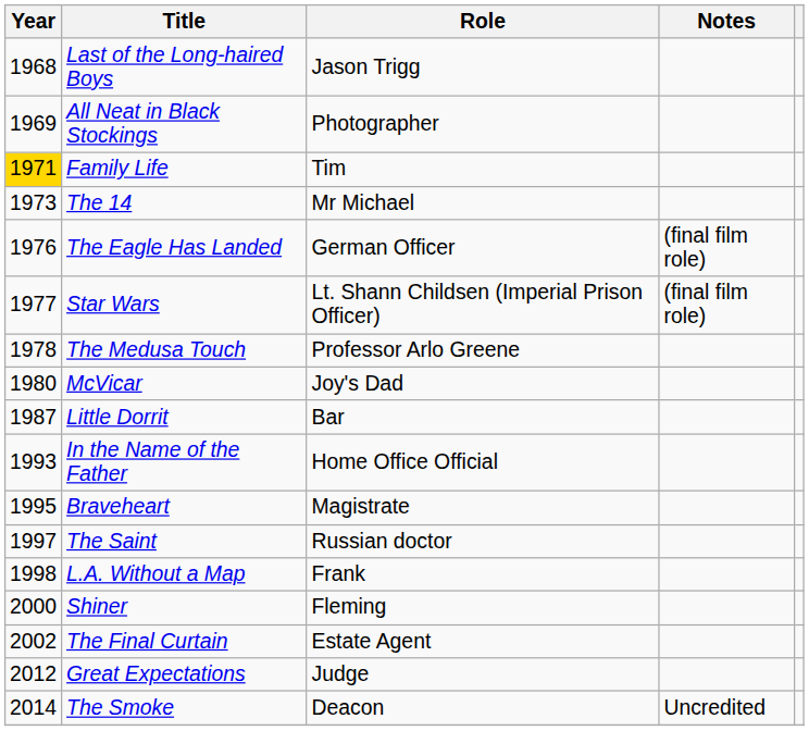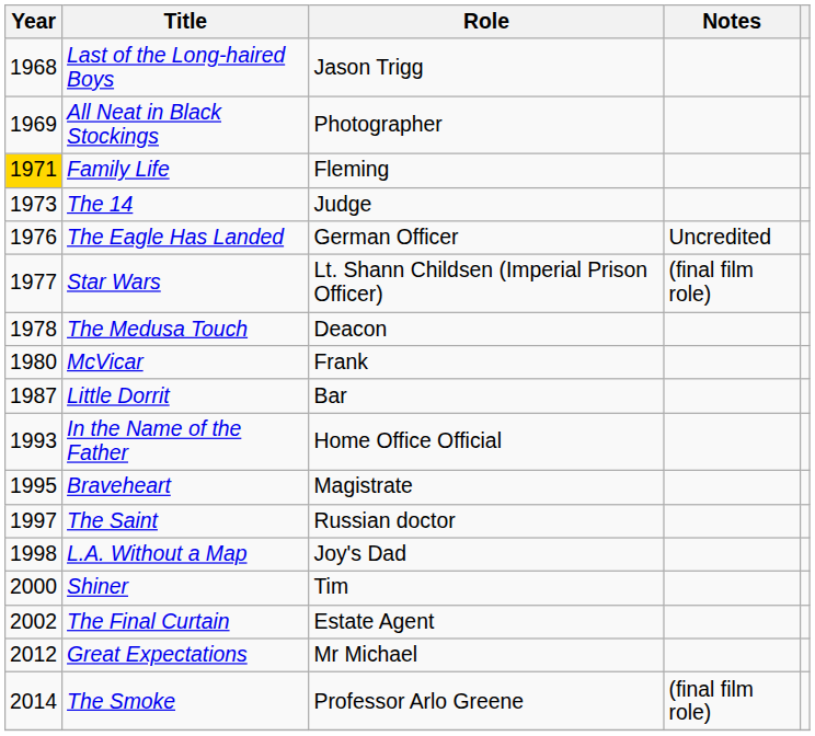Family Life | Role: Tim -> Fleming
The 14 | Role: Mr Michael -> Judge
The Eagle Has Landed | Notes: (final film role) -> Uncredited
The Medusa Touch | Role: Professor Arlo Greene -> Deacon
McVicar | Role: Joy's Dad -> Frank
L.A. Without a Map | Role: Frank -> Joy's Dad
Shiner | Role: Fleming -> Tim
Great Expectations | Role: Judge -> Mr Michael
The Smoke | Role: Deacon -> Professor Arlo Greene
The Smoke | Notes: Uncredited -> (final film role)
